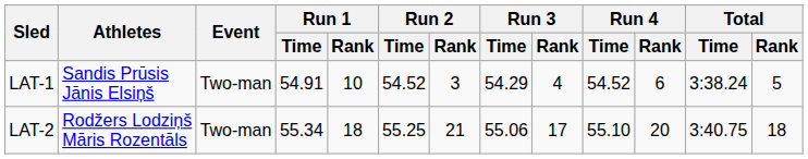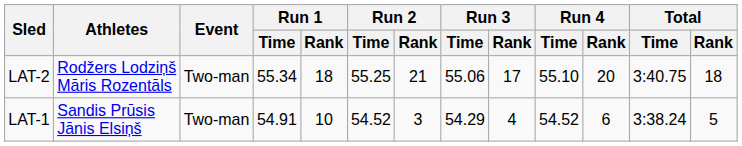rows swapped: LAT-1 <-> LAT-2
